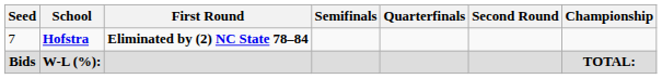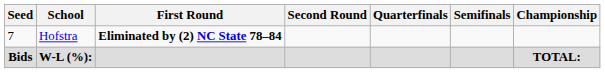columns swapped: Second Round <-> Semifinals
7 | School: bold -> normal
